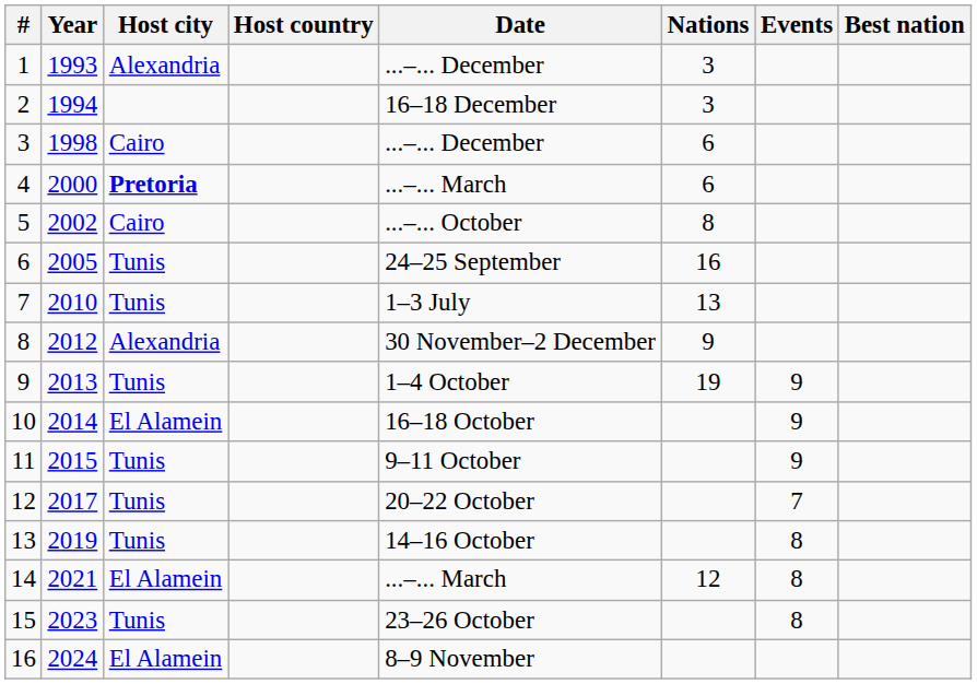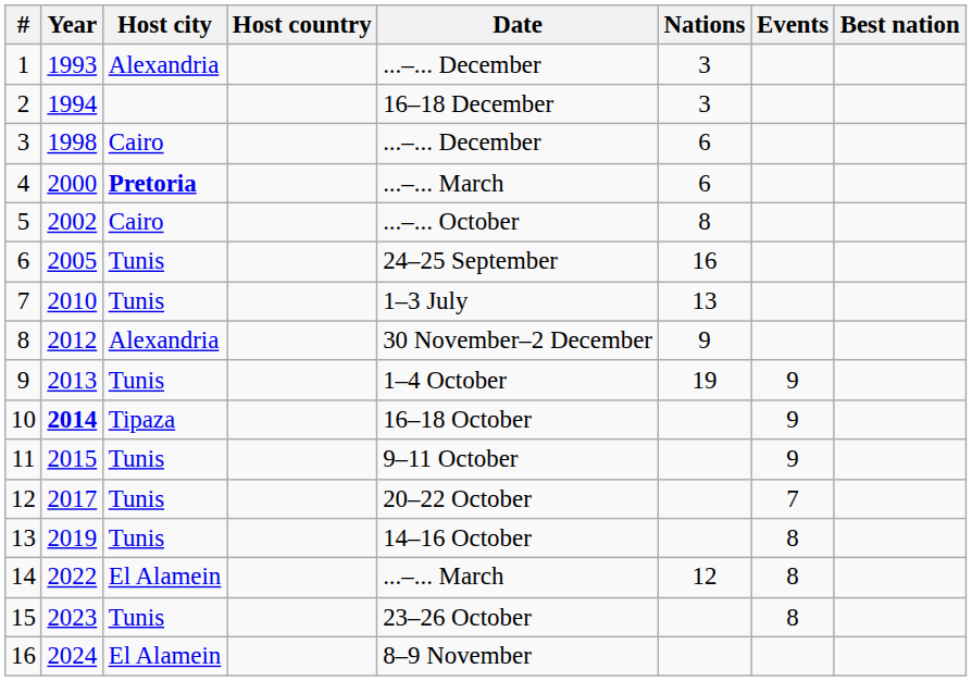10 | Year: normal -> bold
10 | Host city: El Alamein -> Tipaza
14 | Year: 2021 -> 2022
